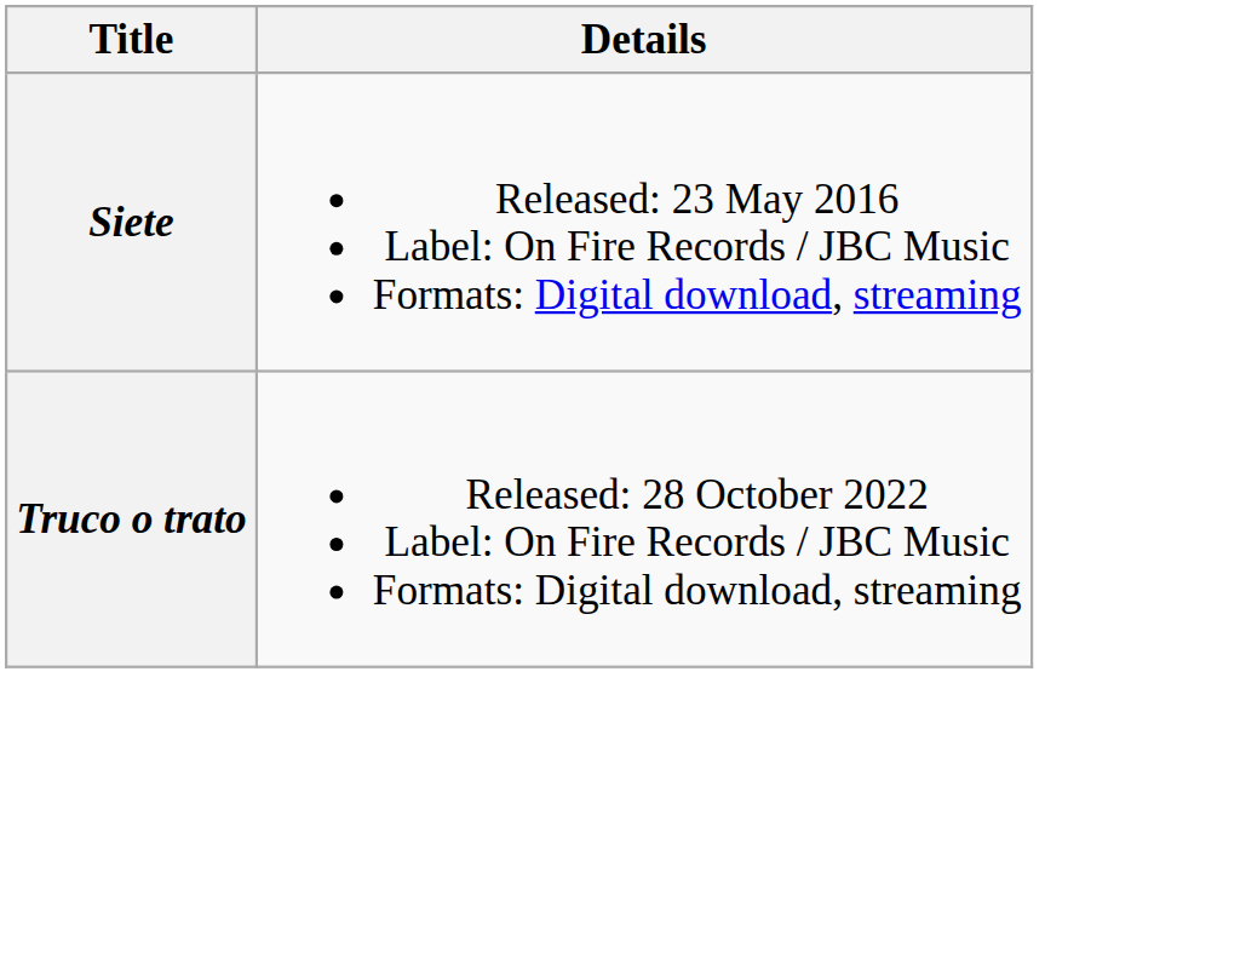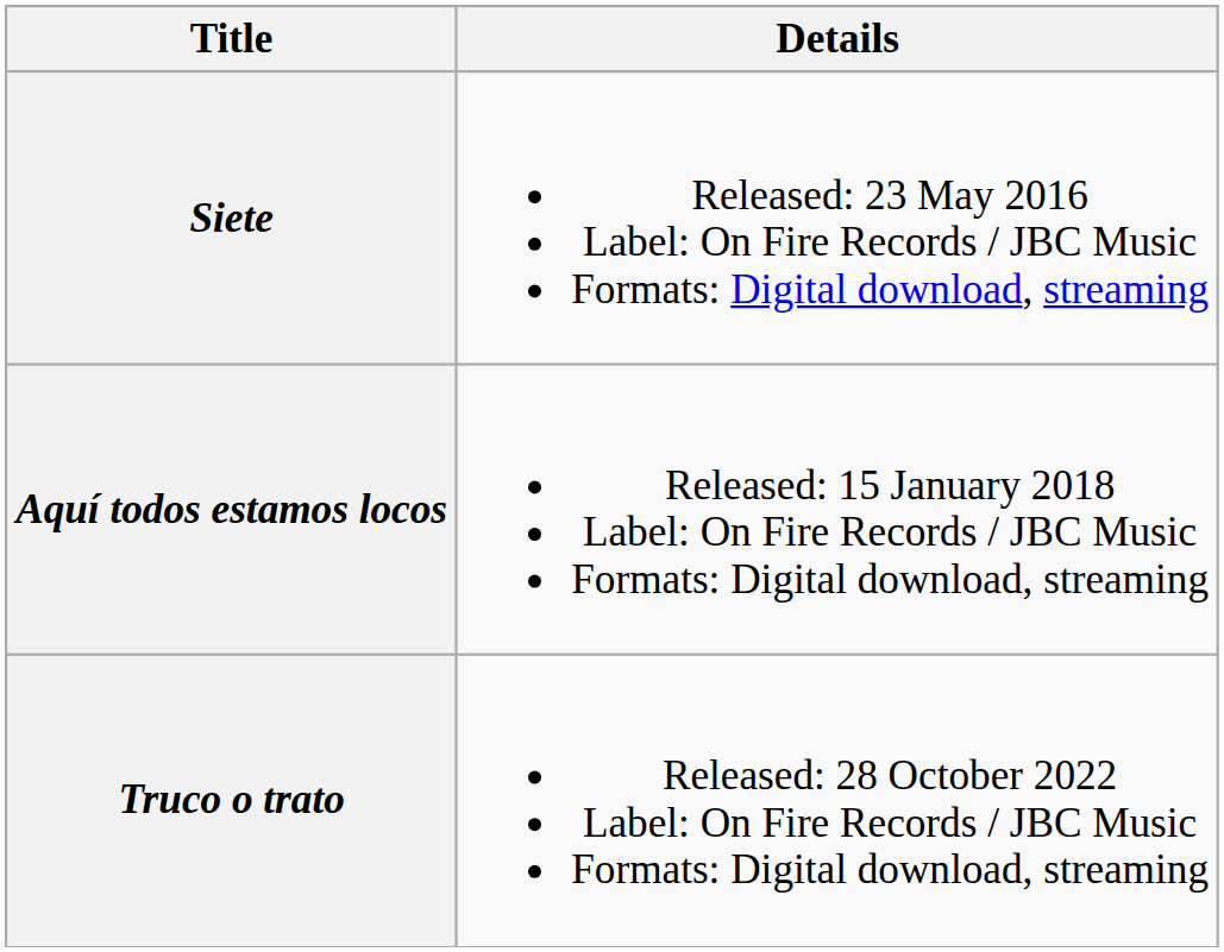+ row: Aquí todos estamos locos | Released: 15 January 2018 Label: On Fire Records / JBC Music Formats: Digital download, streaming
